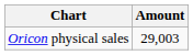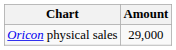Oricon physical sales | Amount: 29,003 -> 29,000
